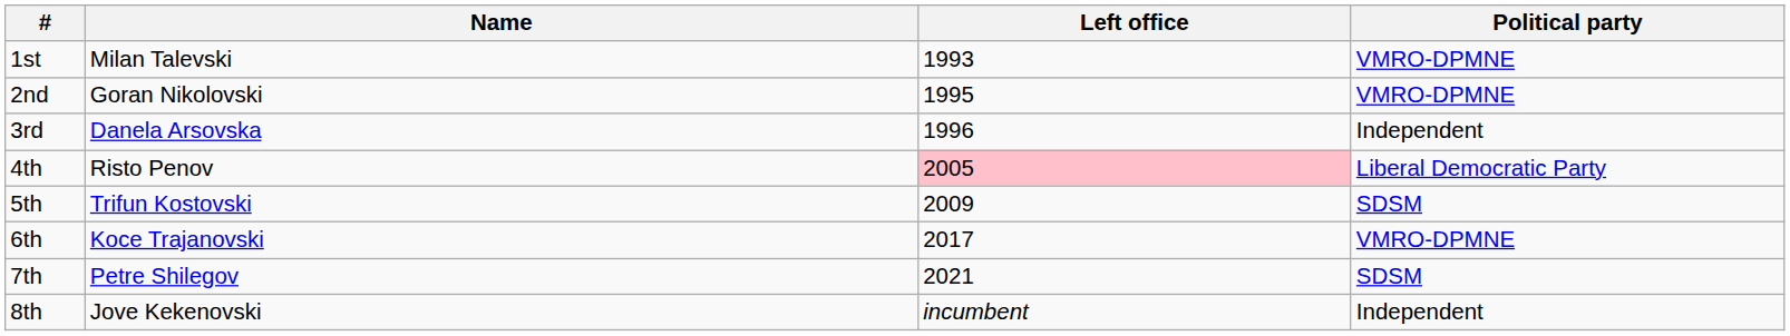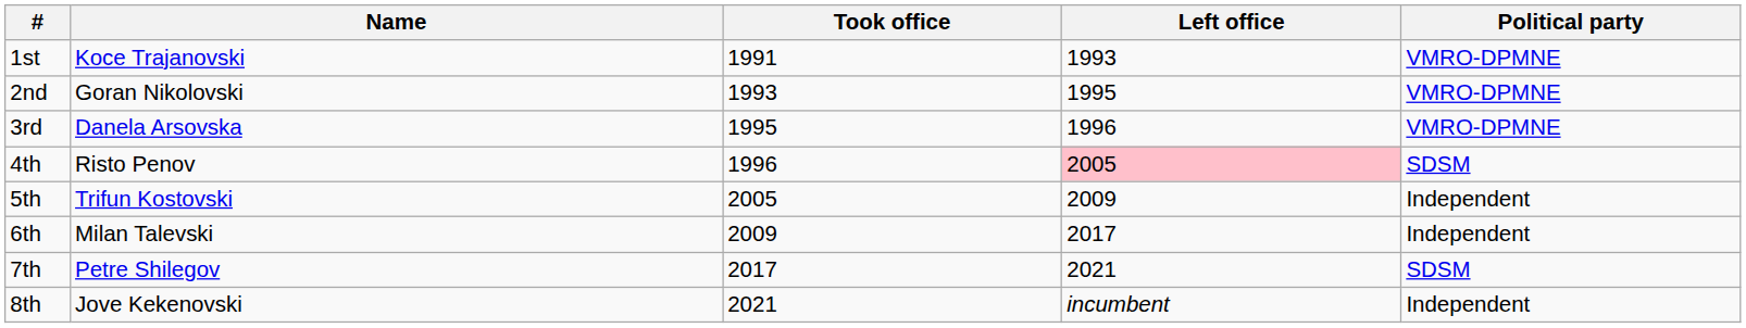+ column: Took office | 1991 | 1993 | 1995 | 1996 | 2005 | 2009 | 2017 | 2021
1st | Name: Milan Talevski -> Koce Trajanovski
3rd | Political party: Independent -> VMRO-DPMNE
4th | Political party: Liberal Democratic Party -> SDSM
5th | Political party: SDSM -> Independent
6th | Name: Koce Trajanovski -> Milan Talevski
6th | Political party: VMRO-DPMNE -> Independent
